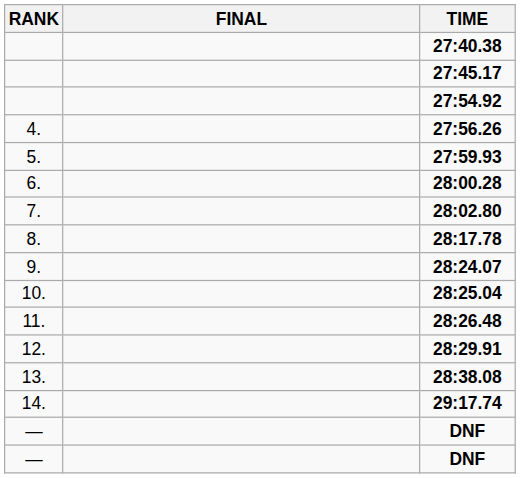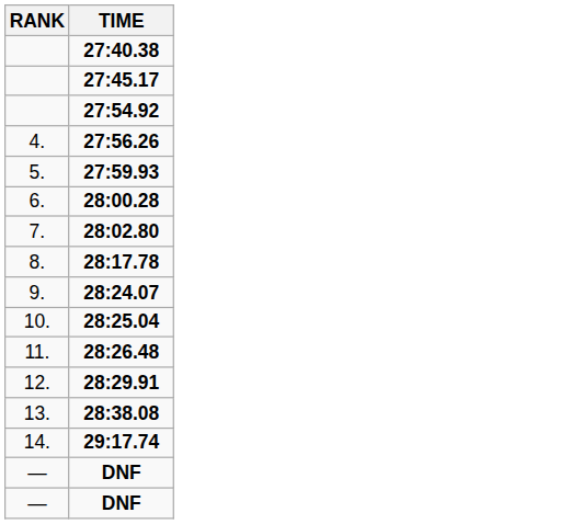- column: FINAL
